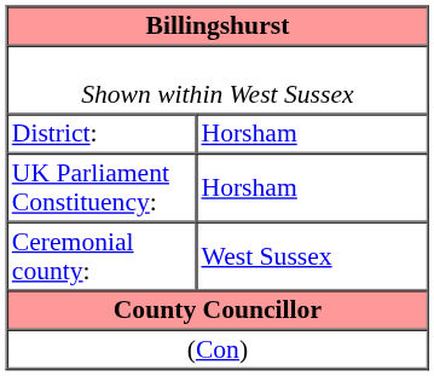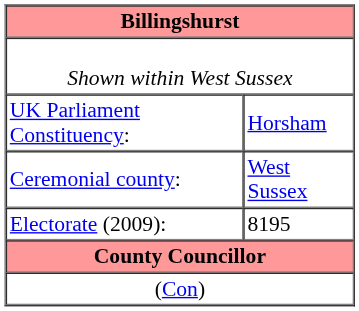- row: District: | Horsham
+ row: Electorate (2009): | 8195
